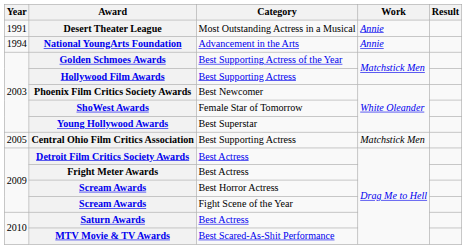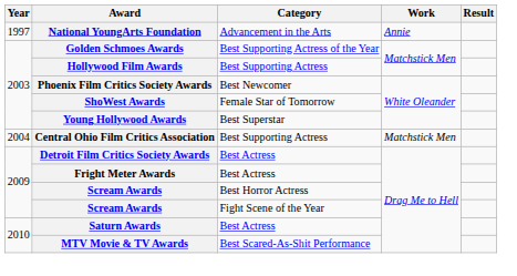- row: 1991 | Desert Theater League | Most Outstanding Actress in a Musical | Annie
National YoungArts Foundation | Year: 1994 -> 1997
Central Ohio Film Critics Association | Year: 2005 -> 2004
